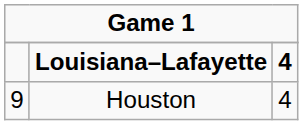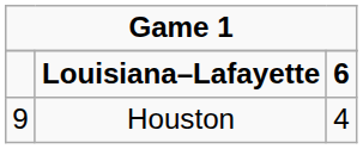Louisiana–Lafayette | column 3: 4 -> 6
